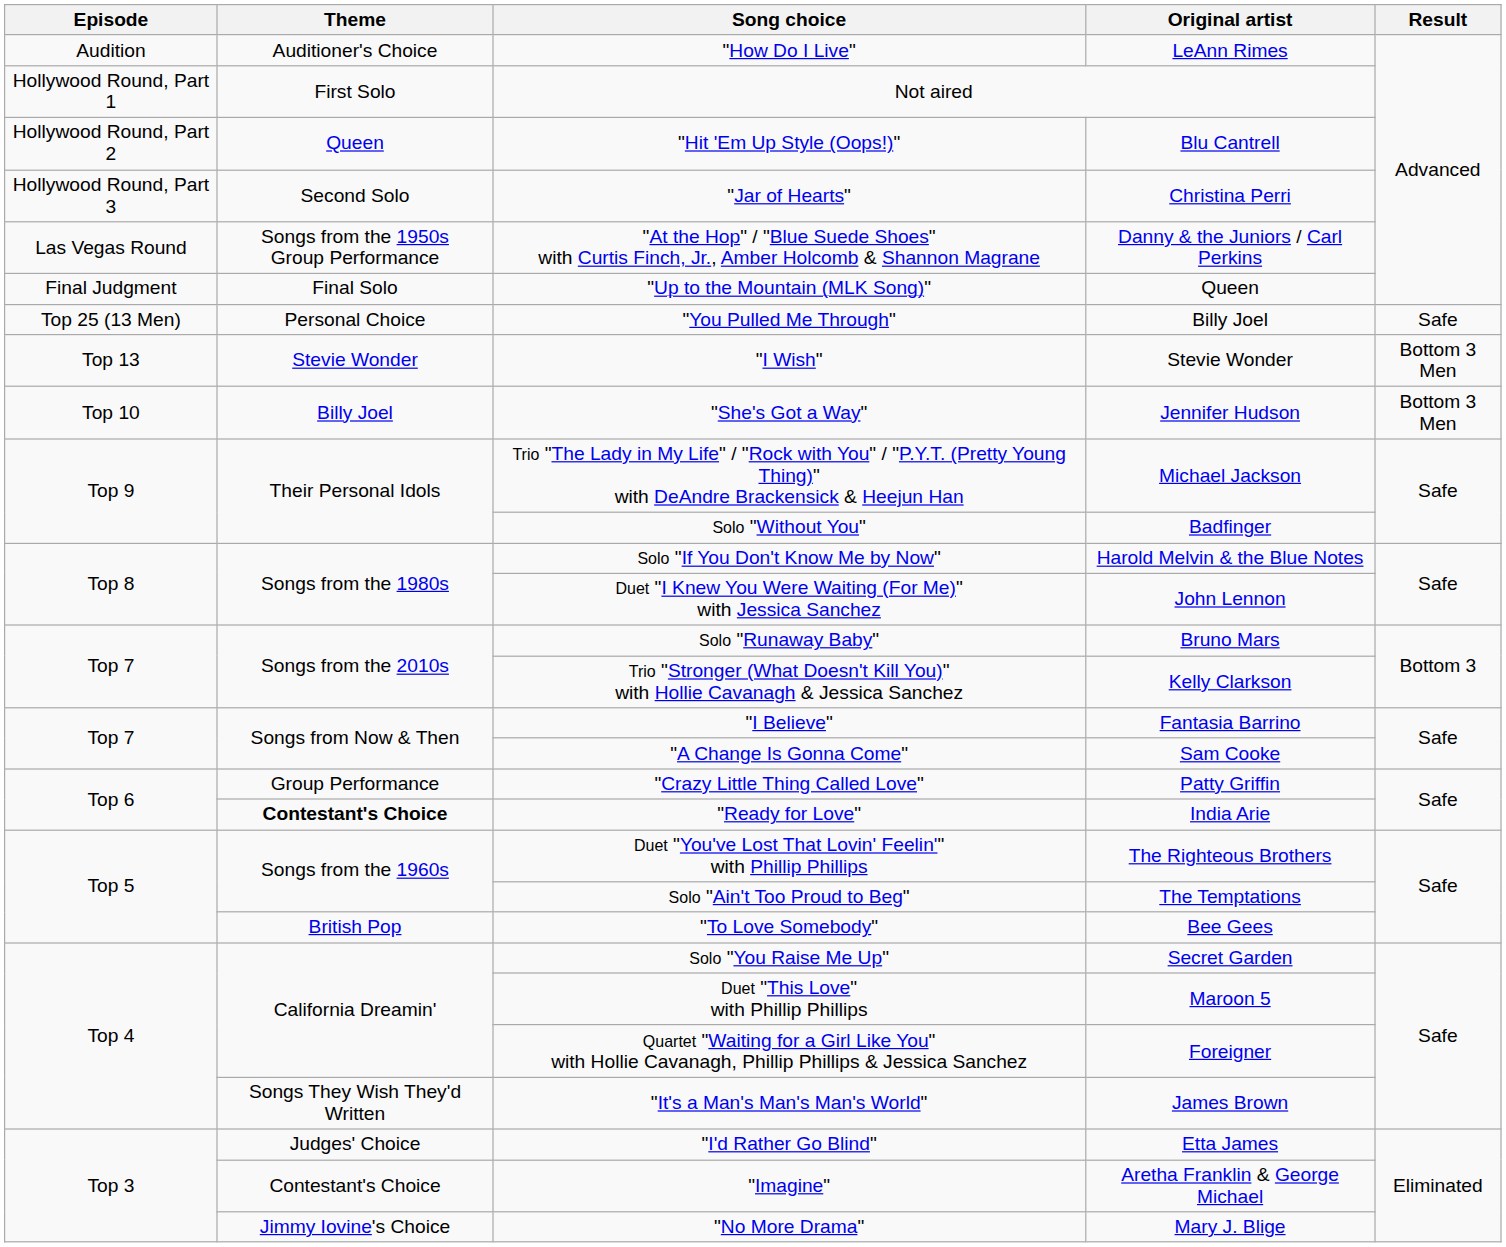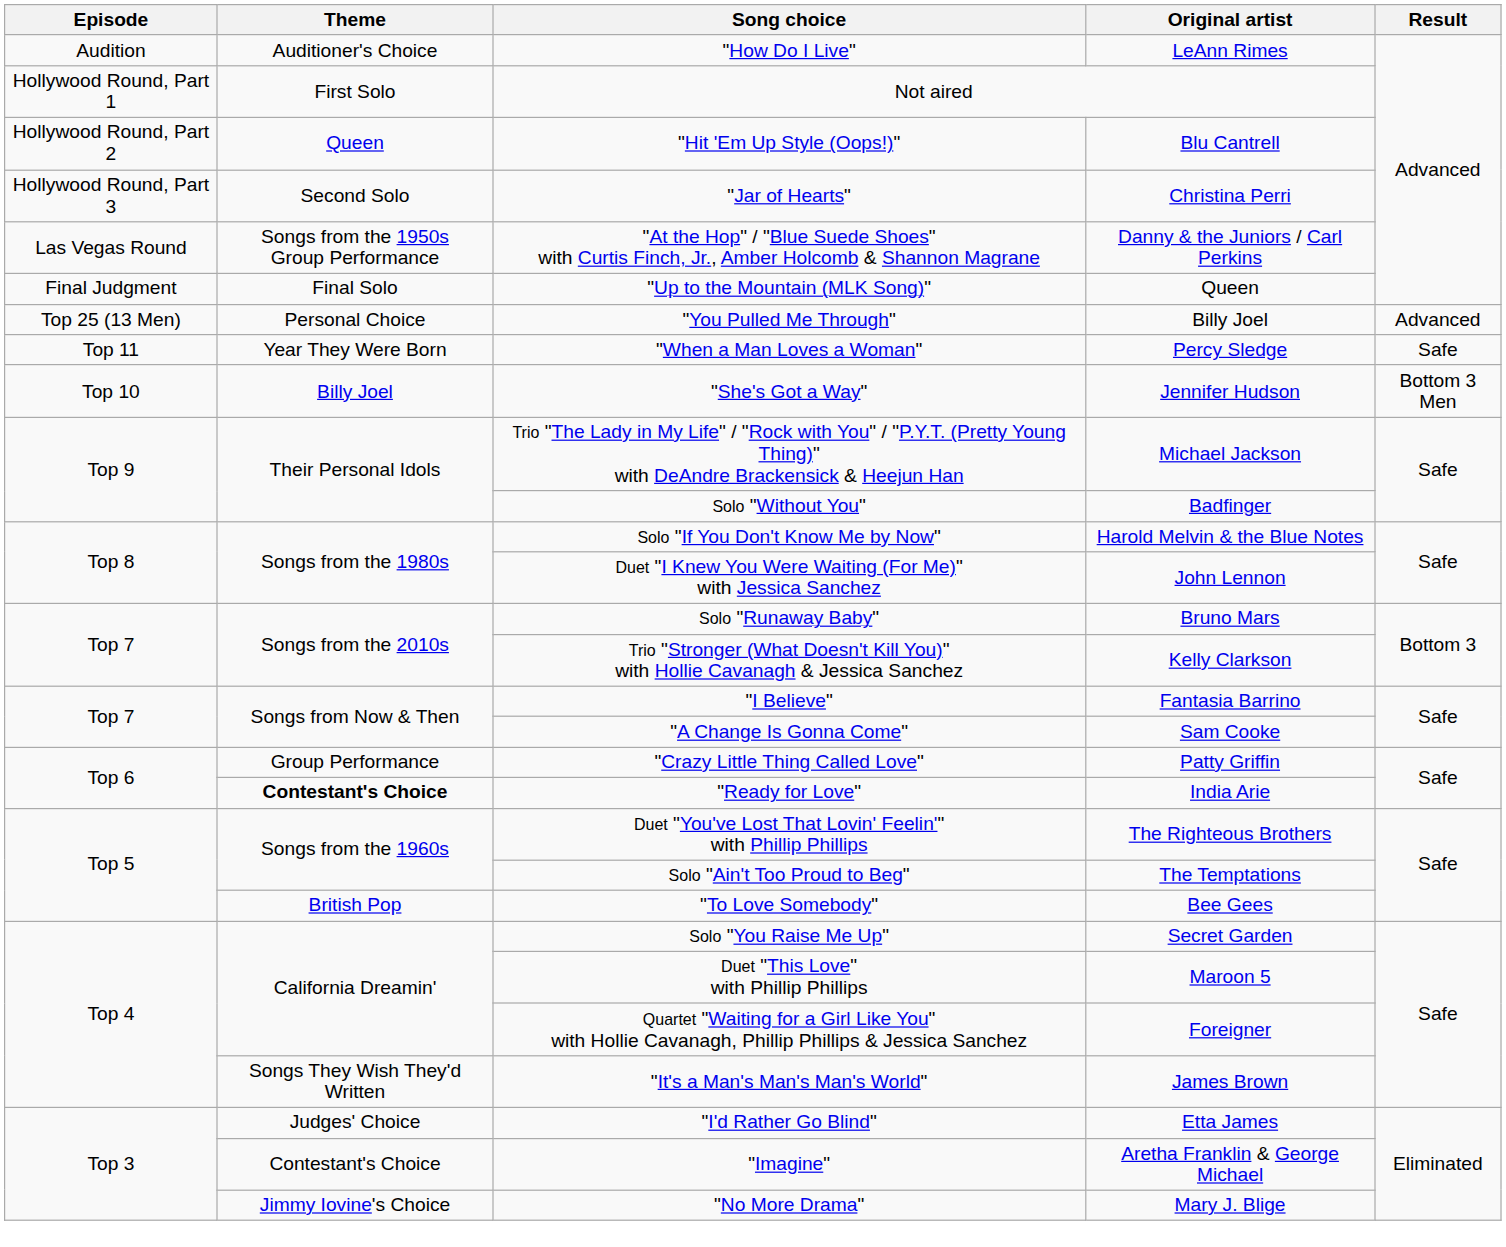"You Pulled Me Through" | Result: Safe -> Advanced
- row: Top 13 | Stevie Wonder | "I Wish" | Stevie Wonder | Bottom 3 Men
+ row: Top 11 | Year They Were Born | "When a Man Loves a Woman" | Percy Sledge | Safe
